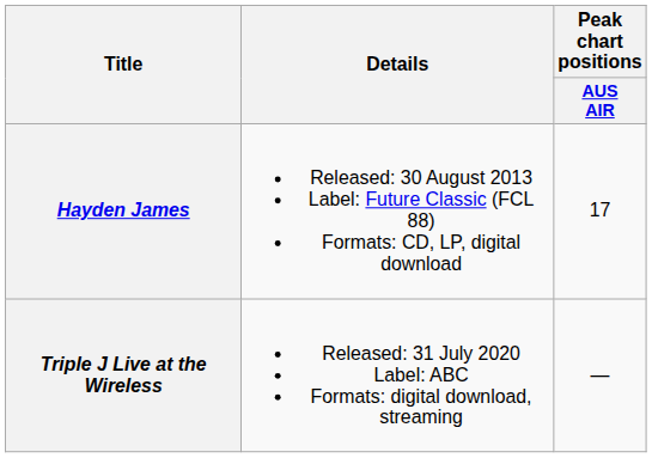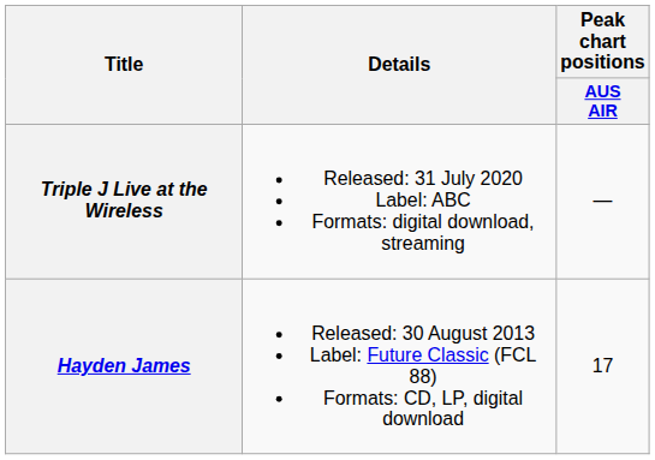rows swapped: Hayden James <-> Triple J Live at the Wireless
